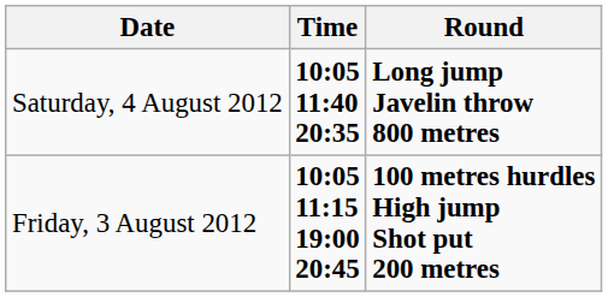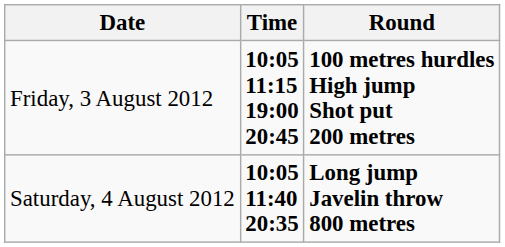rows swapped: Friday, 3 August 2012 <-> Saturday, 4 August 2012
